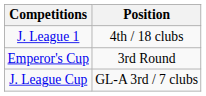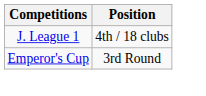- row: J. League Cup | GL-A 3rd / 7 clubs
